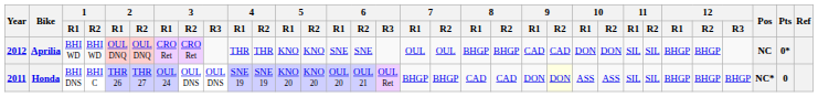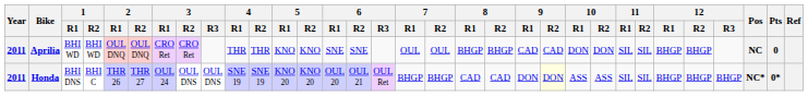Aprilia | Year: 2012 -> 2011
Aprilia | Pts: 0* -> 0
Honda | Pts: 0 -> 0*
